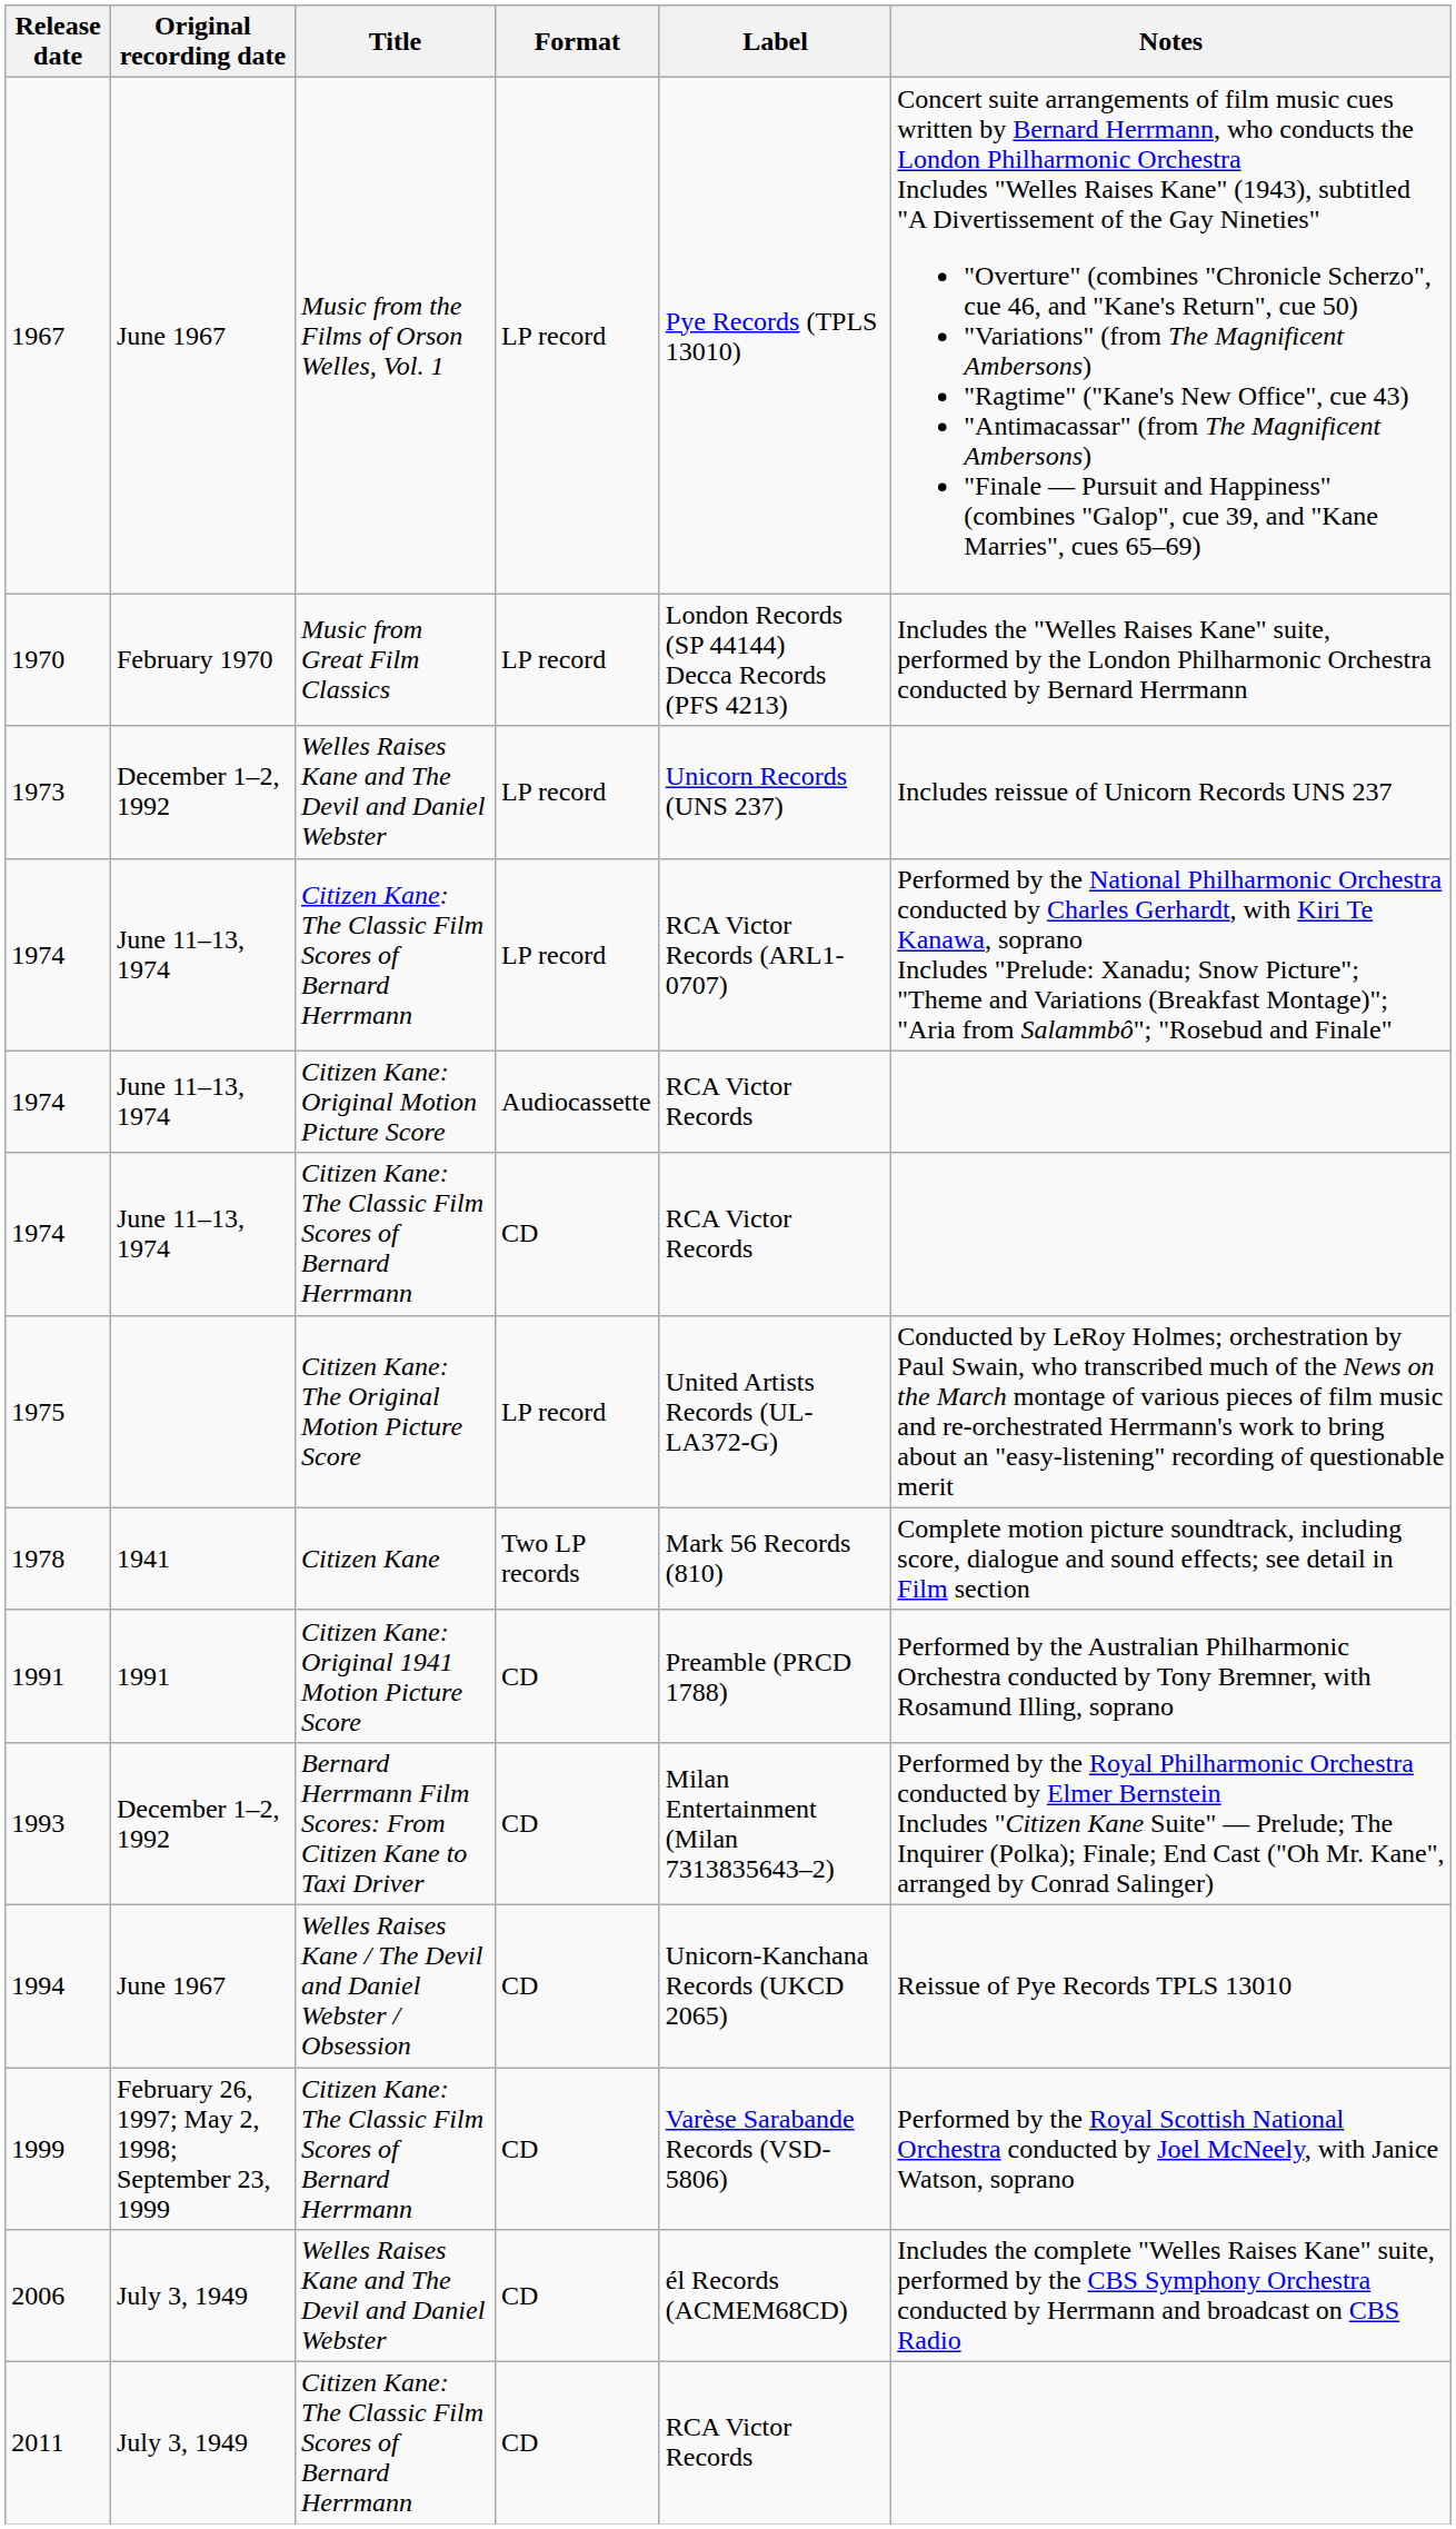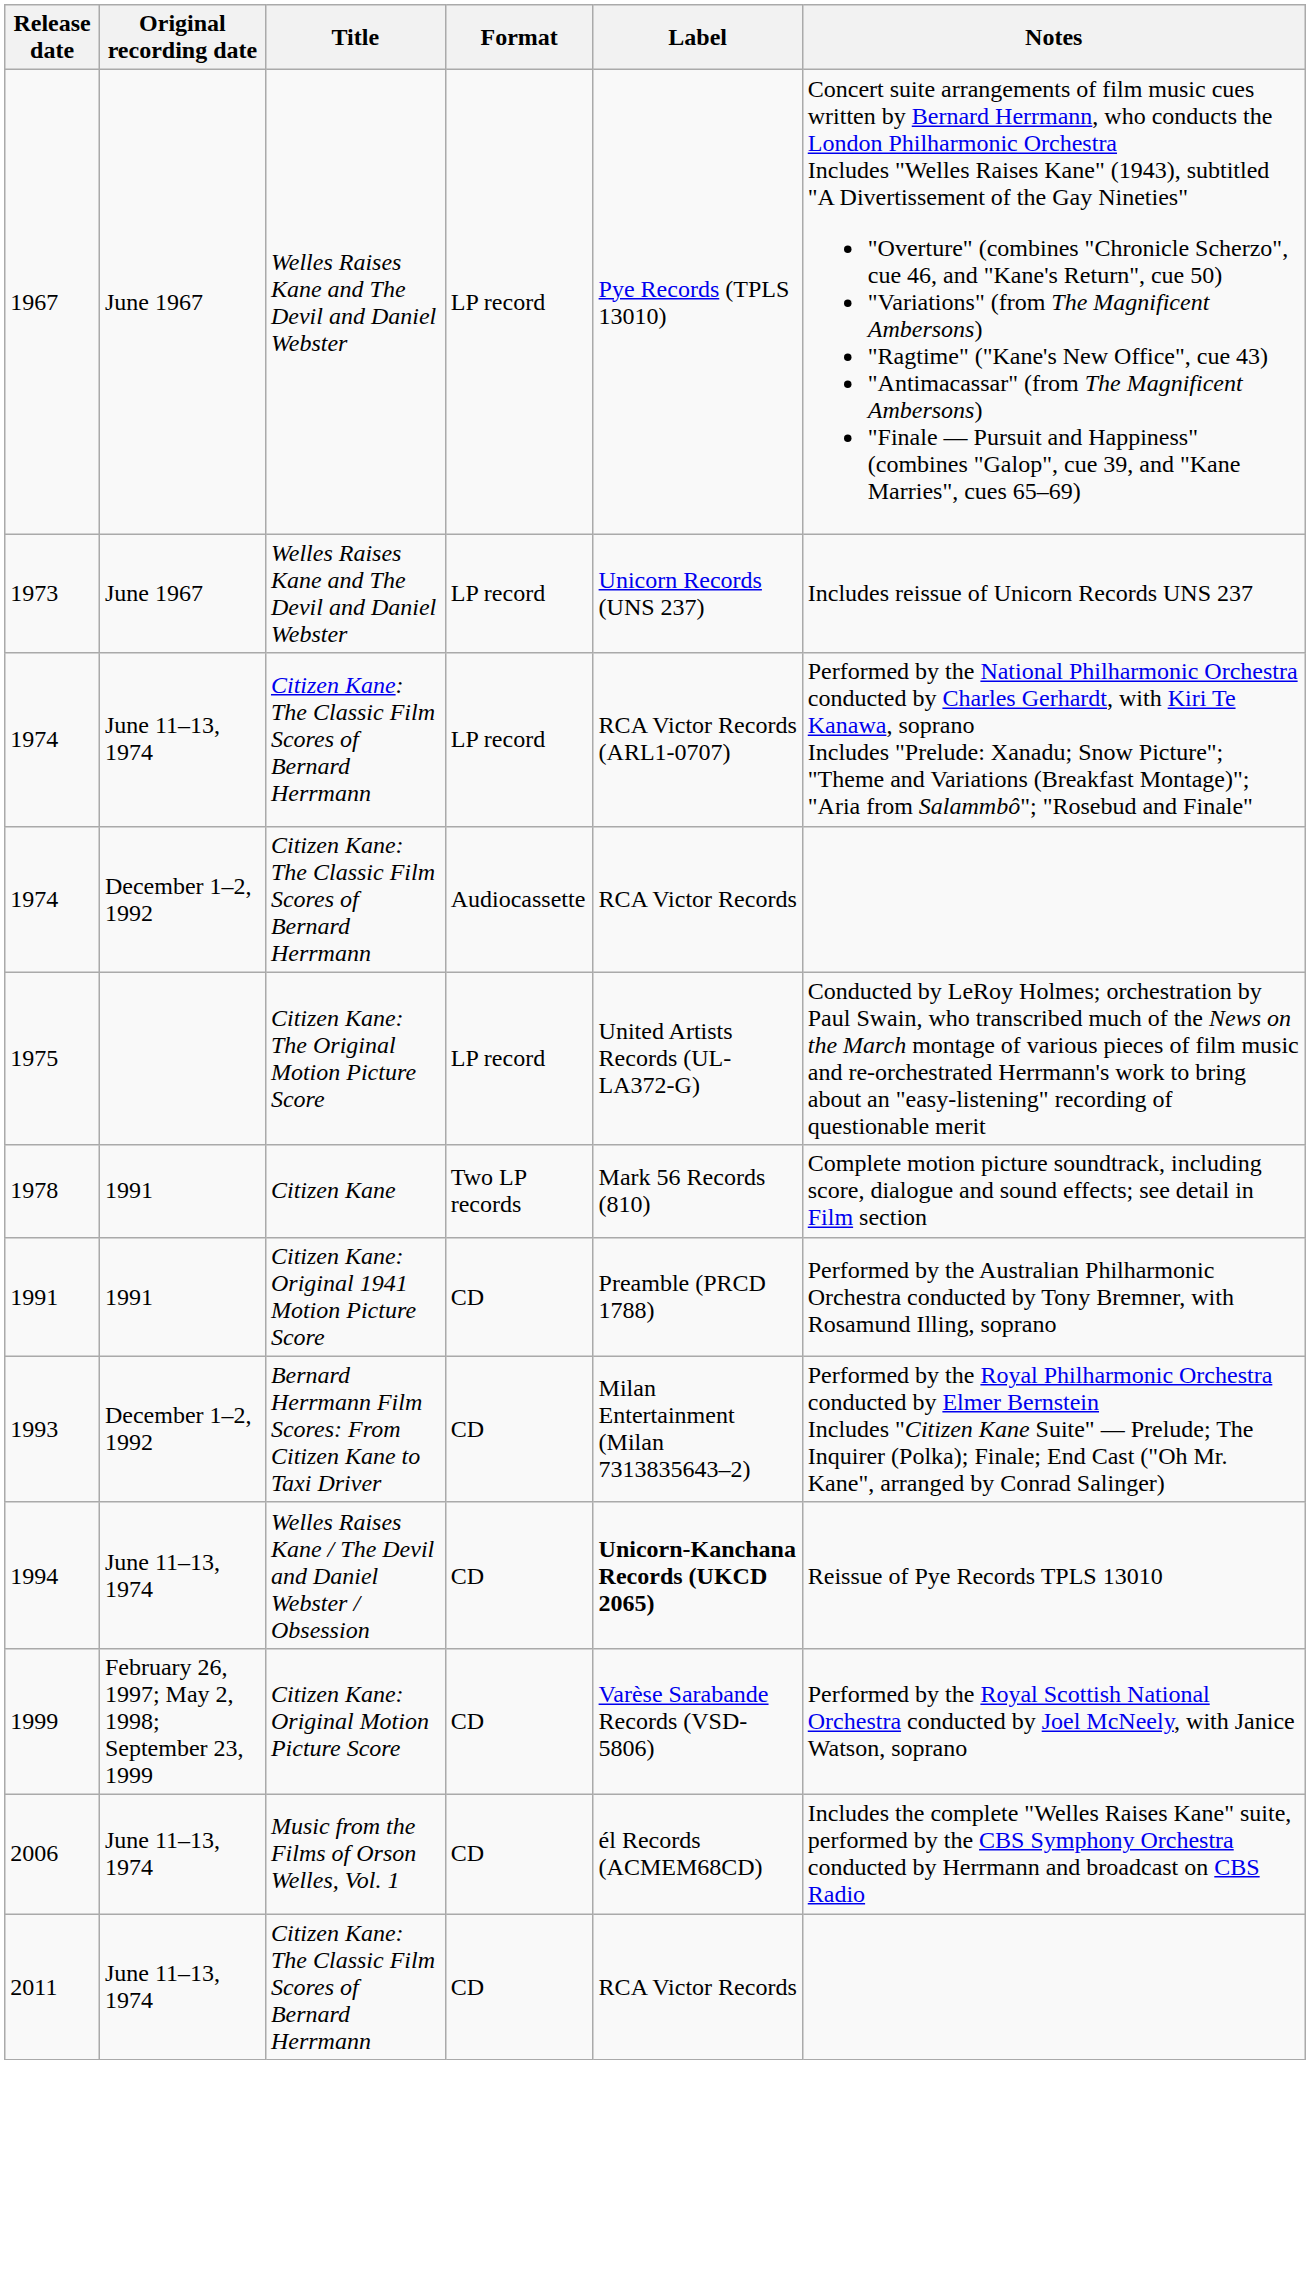1967 | Title: Music from the Films of Orson Welles, Vol. 1 -> Welles Raises Kane and The Devil and Daniel Webster
- row: 1970 | February 1970 | Music from Great Film Classics | LP record | London Records (SP 44144) Decca Records (PFS 4213) | Includes the "Welles Raises Kane" suite, performed by the London Philharmonic Orchestra conducted by Bernard Herrmann
1973 | Original recording date: December 1–2, 1992 -> June 1967
1974 / Audiocassette | Original recording date: June 11–13, 1974 -> December 1–2, 1992
1974 / Audiocassette | Title: Citizen Kane: Original Motion Picture Score -> Citizen Kane: The Classic Film Scores of Bernard Herrmann
- row: 1974 | June 11–13, 1974 | Citizen Kane: The Classic Film Scores of Bernard Herrmann | CD | RCA Victor Records
1978 | Original recording date: 1941 -> 1991
1994 | Original recording date: June 1967 -> June 11–13, 1974
1994 | Label: normal -> bold
1999 | Title: Citizen Kane: The Classic Film Scores of Bernard Herrmann -> Citizen Kane: Original Motion Picture Score
2006 | Original recording date: July 3, 1949 -> June 11–13, 1974
2006 | Title: Welles Raises Kane and The Devil and Daniel Webster -> Music from the Films of Orson Welles, Vol. 1
2011 | Original recording date: July 3, 1949 -> June 11–13, 1974
